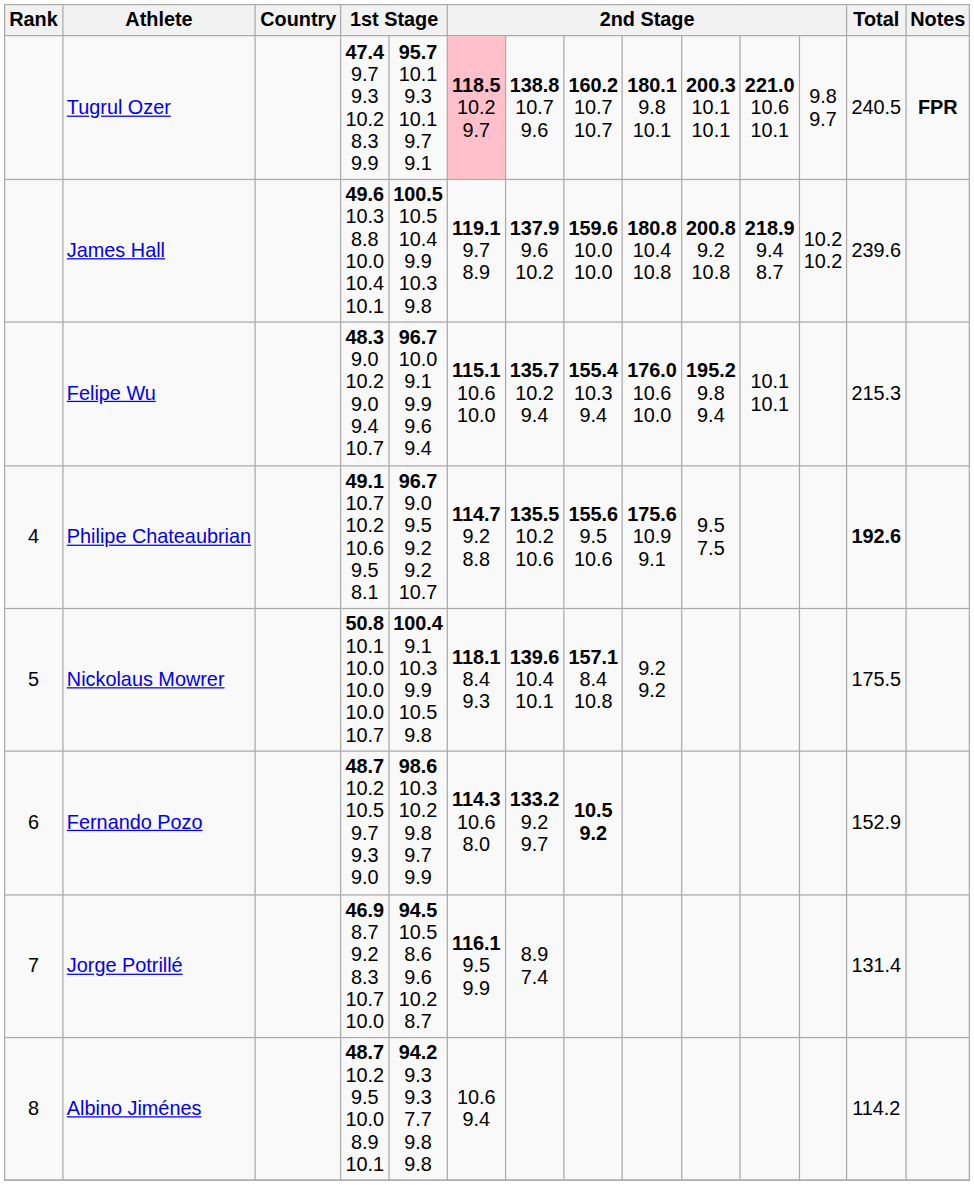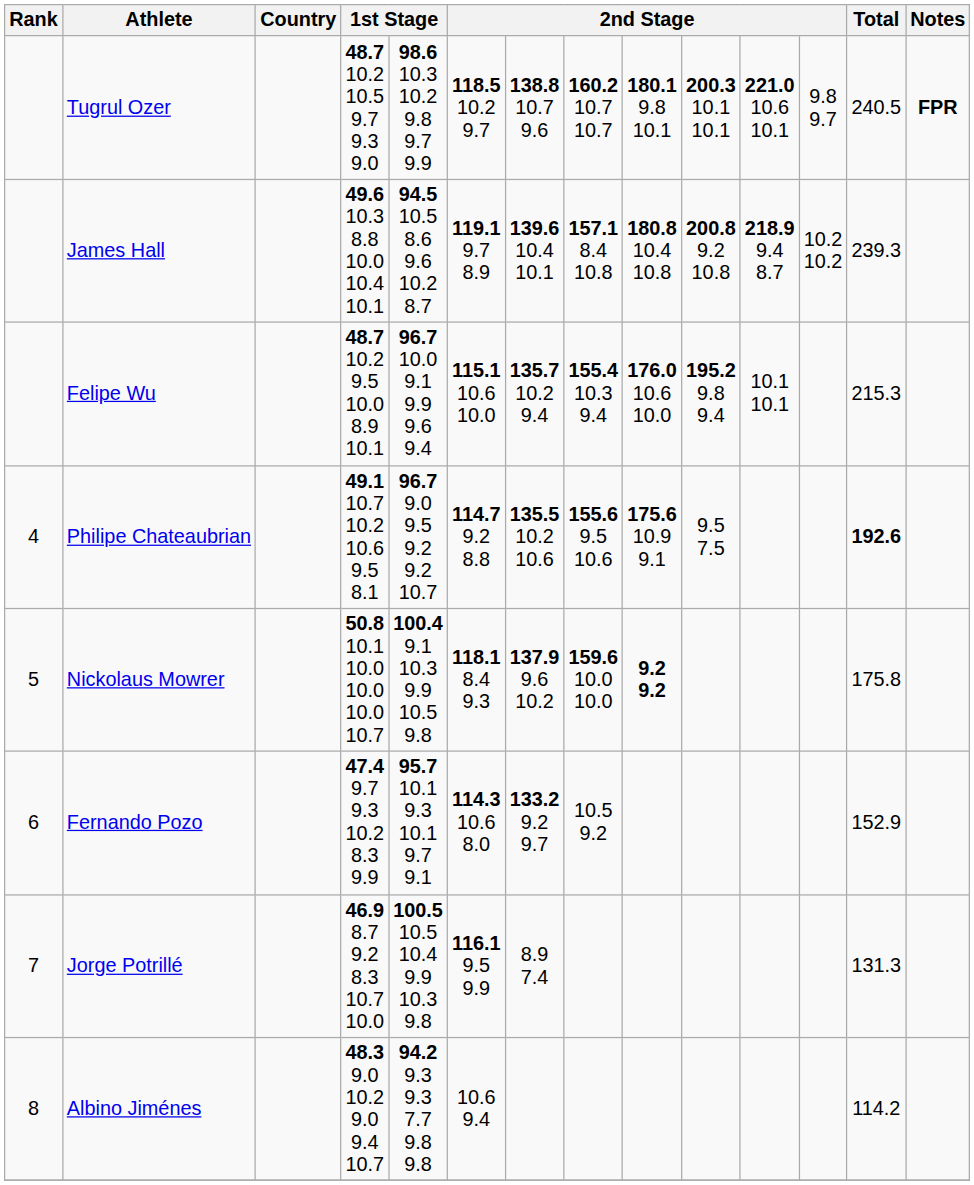Tugrul Ozer | column 4: 47.4 9.7 9.3 10.2 8.3 9.9 -> 48.7 10.2 10.5 9.7 9.3 9.0
Tugrul Ozer | column 5: 95.7 10.1 9.3 10.1 9.7 9.1 -> 98.6 10.3 10.2 9.8 9.7 9.9
Tugrul Ozer | column 6: pink background -> no background
James Hall | column 5: 100.5 10.5 10.4 9.9 10.3 9.8 -> 94.5 10.5 8.6 9.6 10.2 8.7
James Hall | column 7: 137.9 9.6 10.2 -> 139.6 10.4 10.1
James Hall | column 8: 159.6 10.0 10.0 -> 157.1 8.4 10.8
James Hall | Total: 239.6 -> 239.3
Felipe Wu | column 4: 48.3 9.0 10.2 9.0 9.4 10.7 -> 48.7 10.2 9.5 10.0 8.9 10.1
Nickolaus Mowrer | column 7: 139.6 10.4 10.1 -> 137.9 9.6 10.2
Nickolaus Mowrer | column 8: 157.1 8.4 10.8 -> 159.6 10.0 10.0
Nickolaus Mowrer | column 9: normal -> bold
Nickolaus Mowrer | Total: 175.5 -> 175.8
Fernando Pozo | column 4: 48.7 10.2 10.5 9.7 9.3 9.0 -> 47.4 9.7 9.3 10.2 8.3 9.9
Fernando Pozo | column 5: 98.6 10.3 10.2 9.8 9.7 9.9 -> 95.7 10.1 9.3 10.1 9.7 9.1
Fernando Pozo | column 8: bold -> normal
Jorge Potrillé | column 5: 94.5 10.5 8.6 9.6 10.2 8.7 -> 100.5 10.5 10.4 9.9 10.3 9.8
Jorge Potrillé | Total: 131.4 -> 131.3
Albino Jiménes | column 4: 48.7 10.2 9.5 10.0 8.9 10.1 -> 48.3 9.0 10.2 9.0 9.4 10.7
